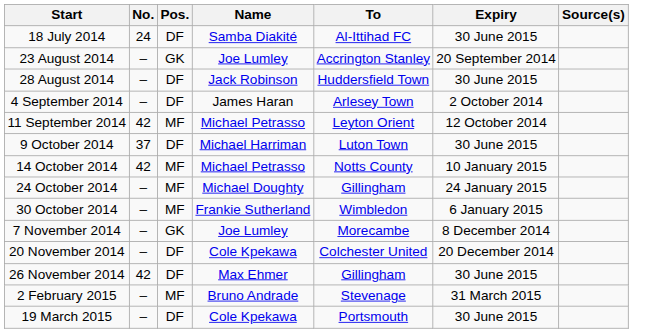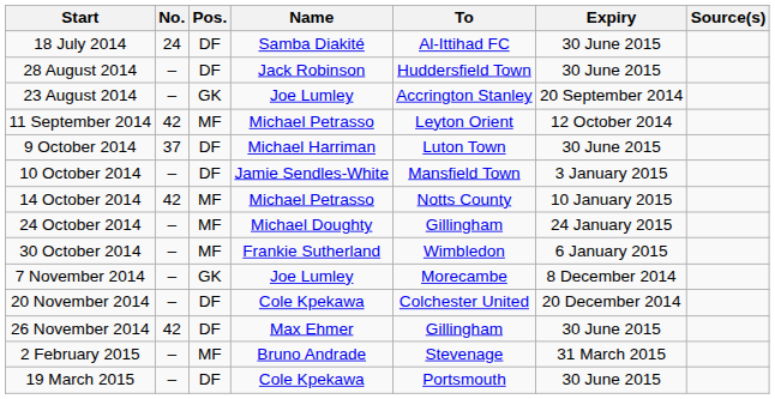rows swapped: 23 August 2014 <-> 28 August 2014
- row: 4 September 2014 | – | DF | James Haran | Arlesey Town | 2 October 2014
+ row: 10 October 2014 | – | DF | Jamie Sendles-White | Mansfield Town | 3 January 2015
